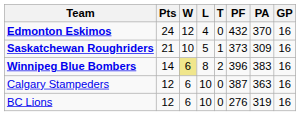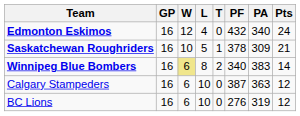columns swapped: GP <-> Pts
Edmonton Eskimos | PA: 370 -> 340
Saskatchewan Roughriders | PF: 373 -> 378
Winnipeg Blue Bombers | PF: 396 -> 340
